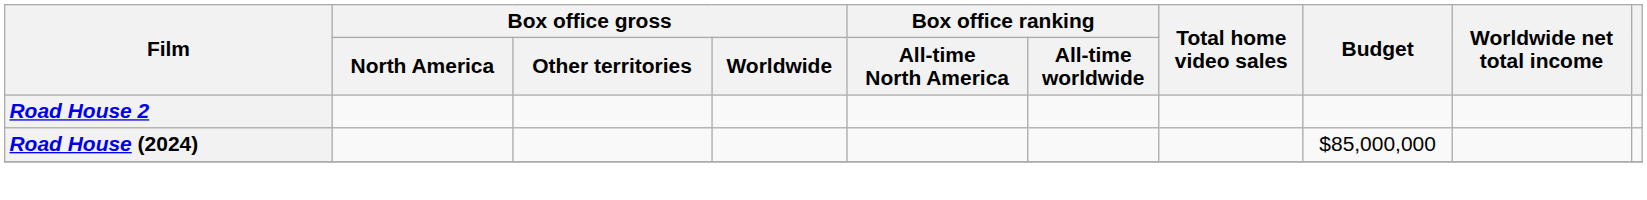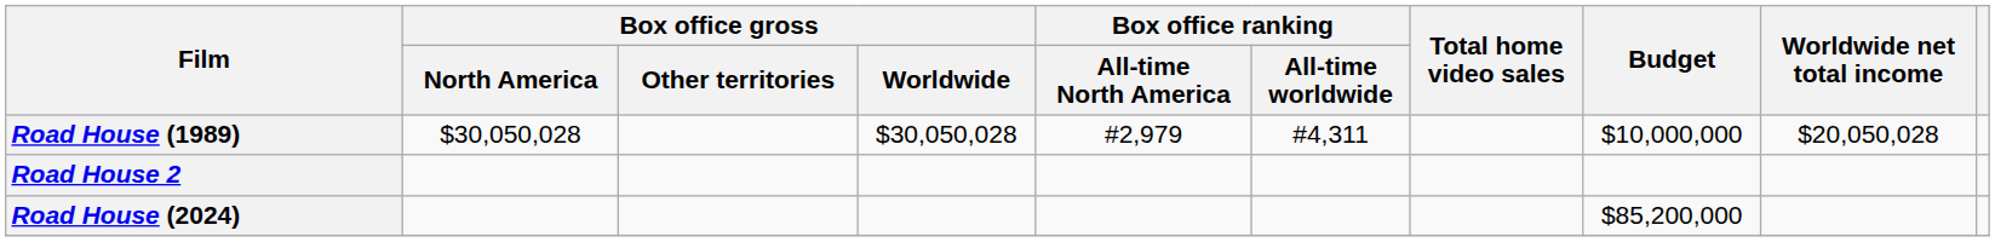+ row: Road House (1989) | $30,050,028 | $30,050,028 | #2,979 | #4,311 | $10,000,000 | $20,050,028
Road House (2024) | Budget: $85,000,000 -> $85,200,000
